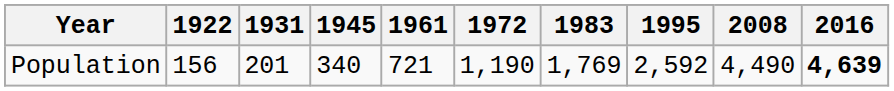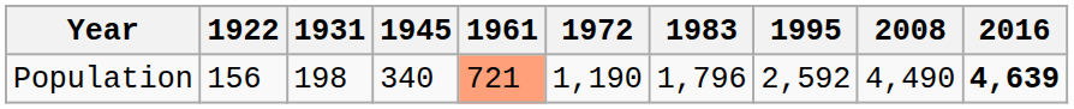Population | 1931: 201 -> 198
Population | 1961: no background -> lightsalmon background
Population | 1983: 1,769 -> 1,796
